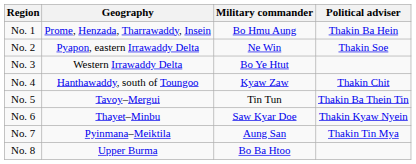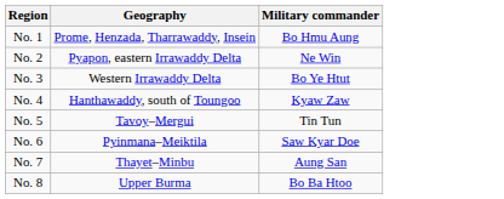- column: Political adviser | Thakin Ba Hein | Thakin Soe | Thakin Chit | Thakin Ba Thein Tin | Thakin Kyaw Nyein | Thakin Tin Mya
No. 6 | Geography: Thayet–Minbu -> Pyinmana–Meiktila
No. 7 | Geography: Pyinmana–Meiktila -> Thayet–Minbu
